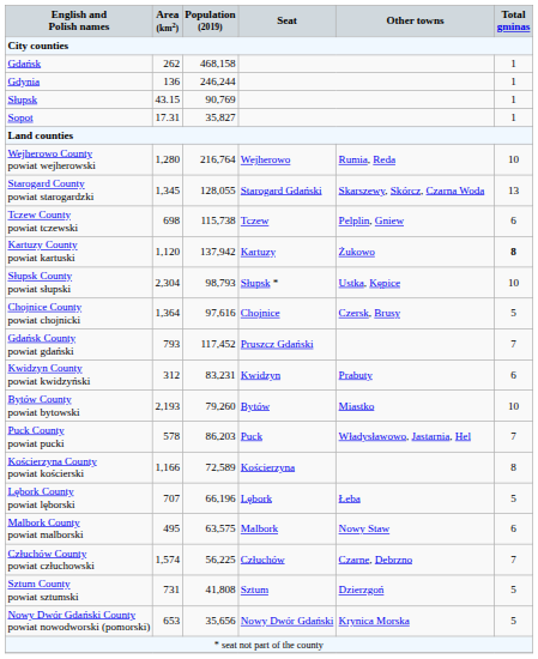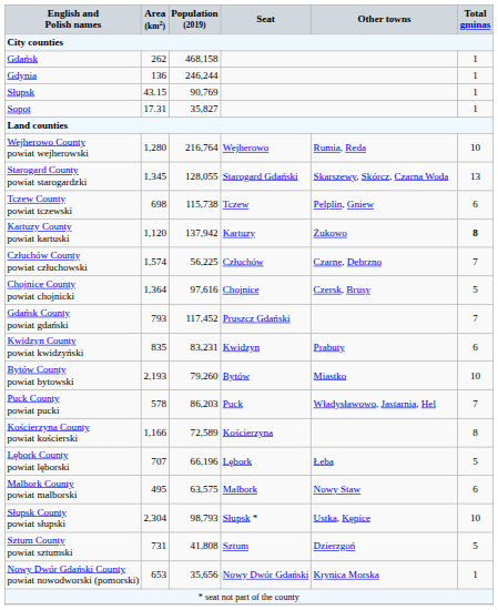rows swapped: Słupsk County powiat słupski <-> Człuchów County powiat człuchowski
Kwidzyn County powiat kwidzyński | Area (km2): 312 -> 835
Nowy Dwór Gdański County powiat nowodworski (pomorski) | Total gminas: 5 -> 1
